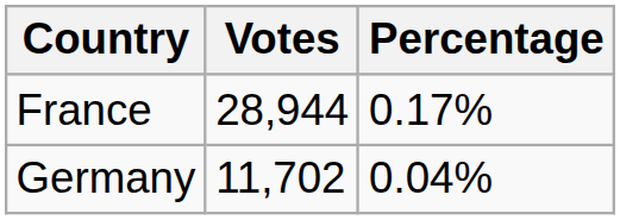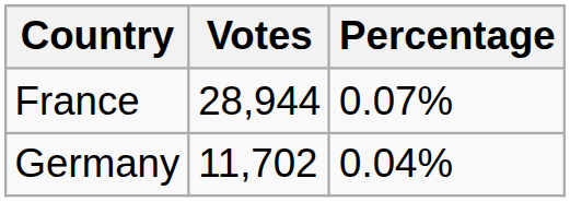France | Percentage: 0.17% -> 0.07%
